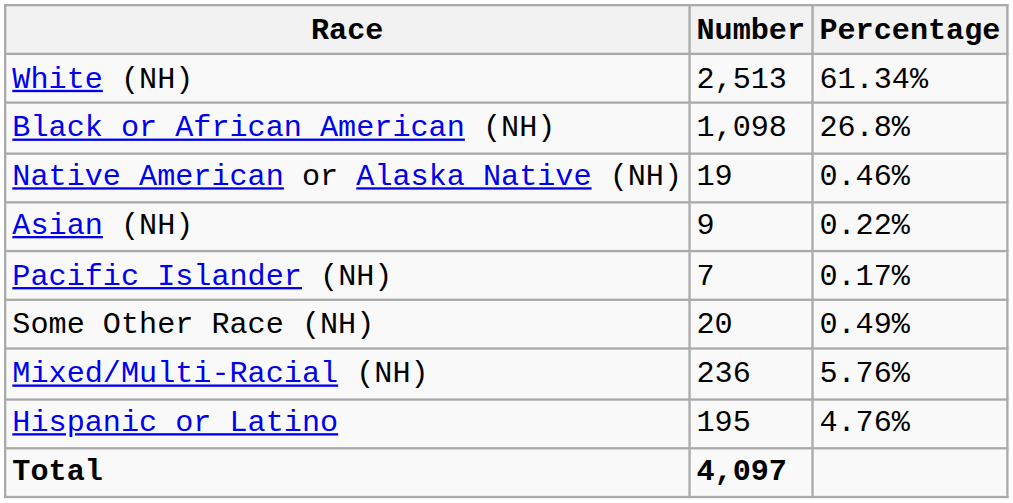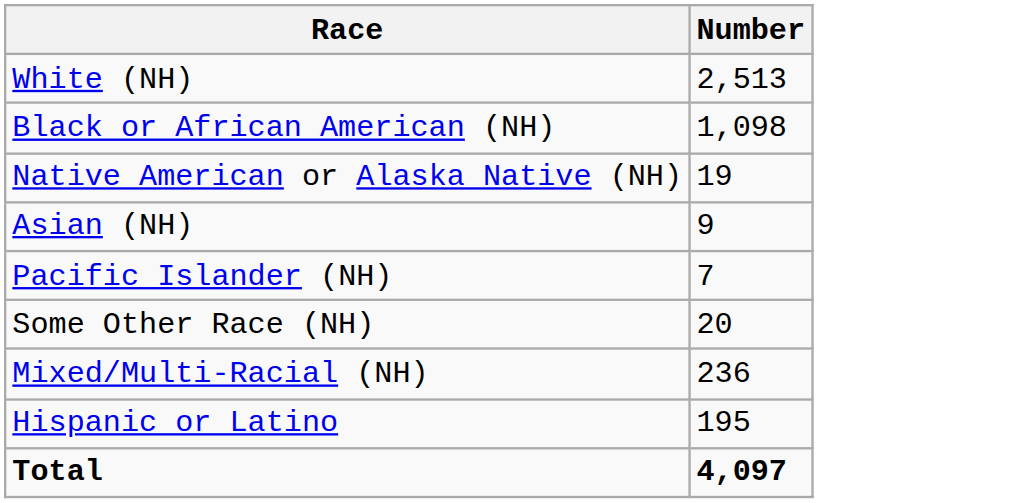- column: Percentage | 61.34% | 26.8% | 0.46% | 0.22% | 0.17% | 0.49% | 5.76% | 4.76%
